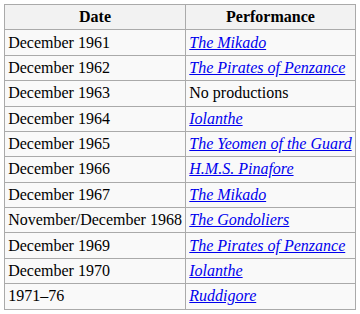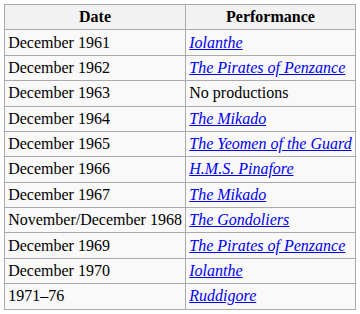December 1961 | Performance: The Mikado -> Iolanthe
December 1964 | Performance: Iolanthe -> The Mikado
